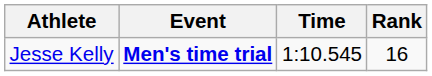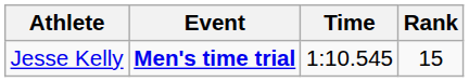Jesse Kelly | Rank: 16 -> 15
